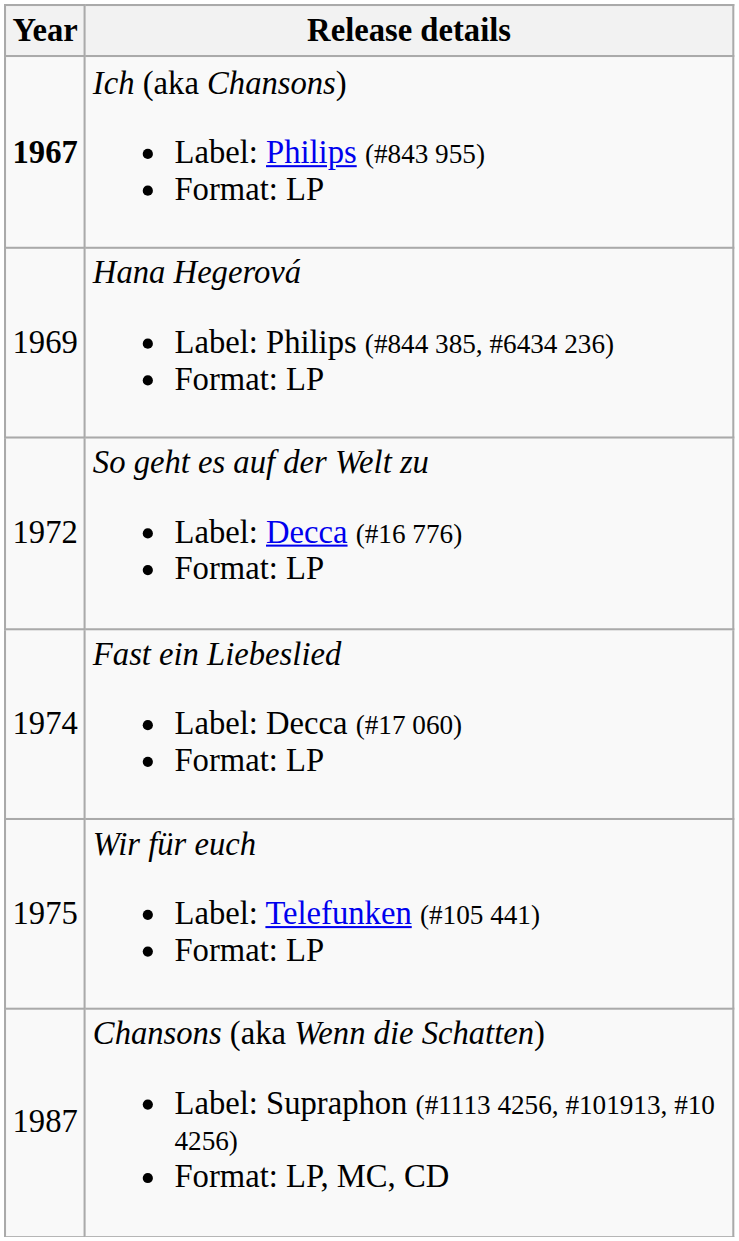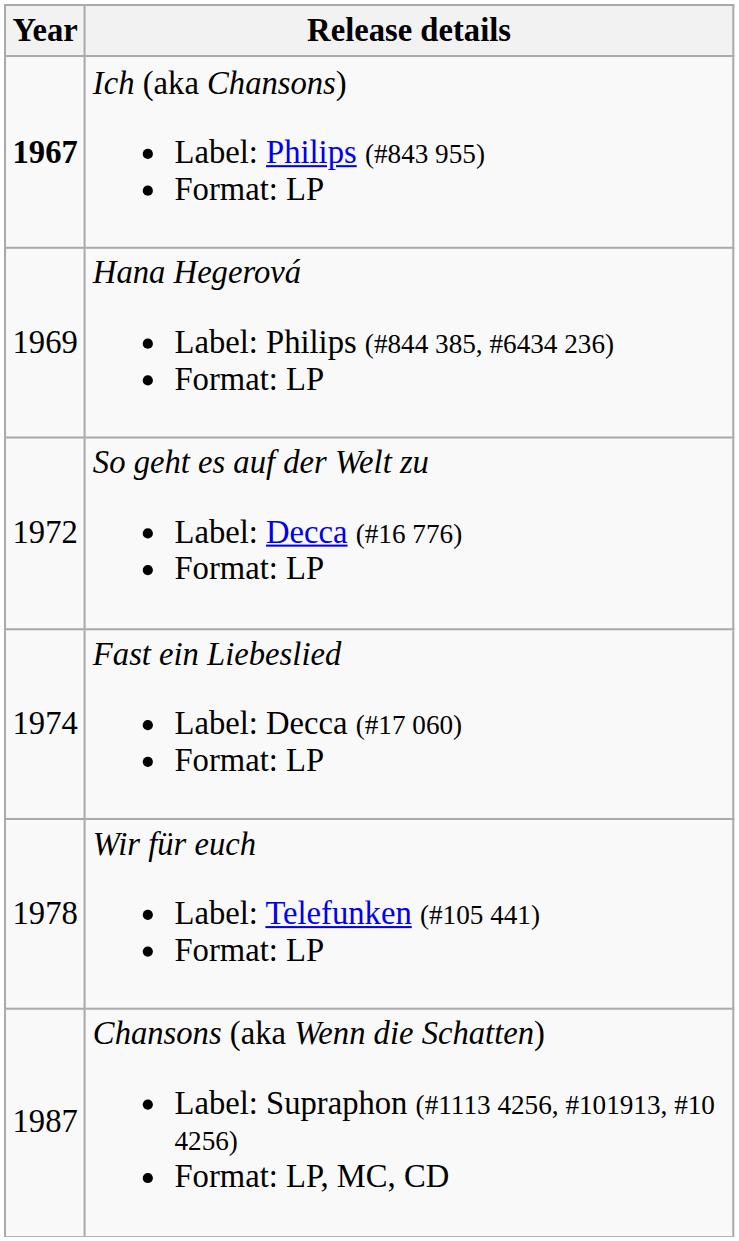Wir für euch Label: Telefunken (#105 441) Format: LP | Year: 1975 -> 1978
